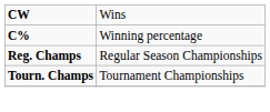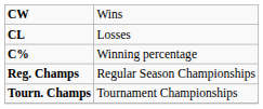+ row: CL | Losses
